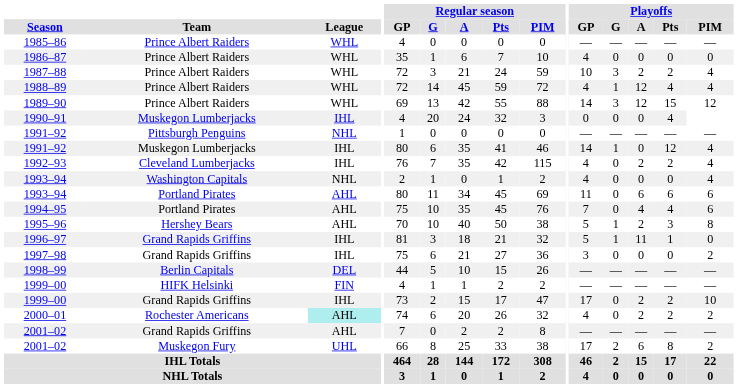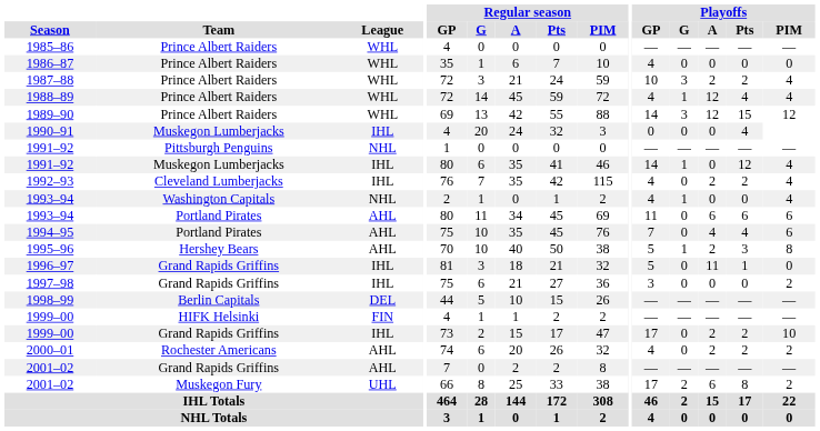1993–94 / Washington Capitals | Playoffs / G: 0 -> 1
1996–97 | Playoffs / G: 1 -> 0
2000–01 | League: paleturquoise background -> no background
